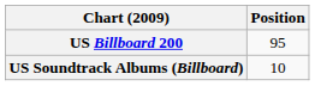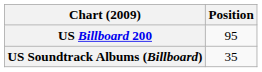US Soundtrack Albums (Billboard) | Position: 10 -> 35
